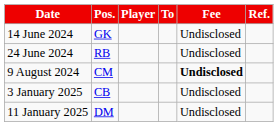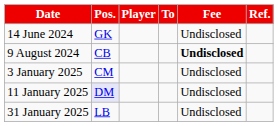- row: 24 June 2024 | RB | Undisclosed
9 August 2024 | Pos.: CM -> CB
3 January 2025 | Pos.: CB -> CM
11 January 2025 | Pos.: no background -> lavender background
+ row: 31 January 2025 | LB | Undisclosed
